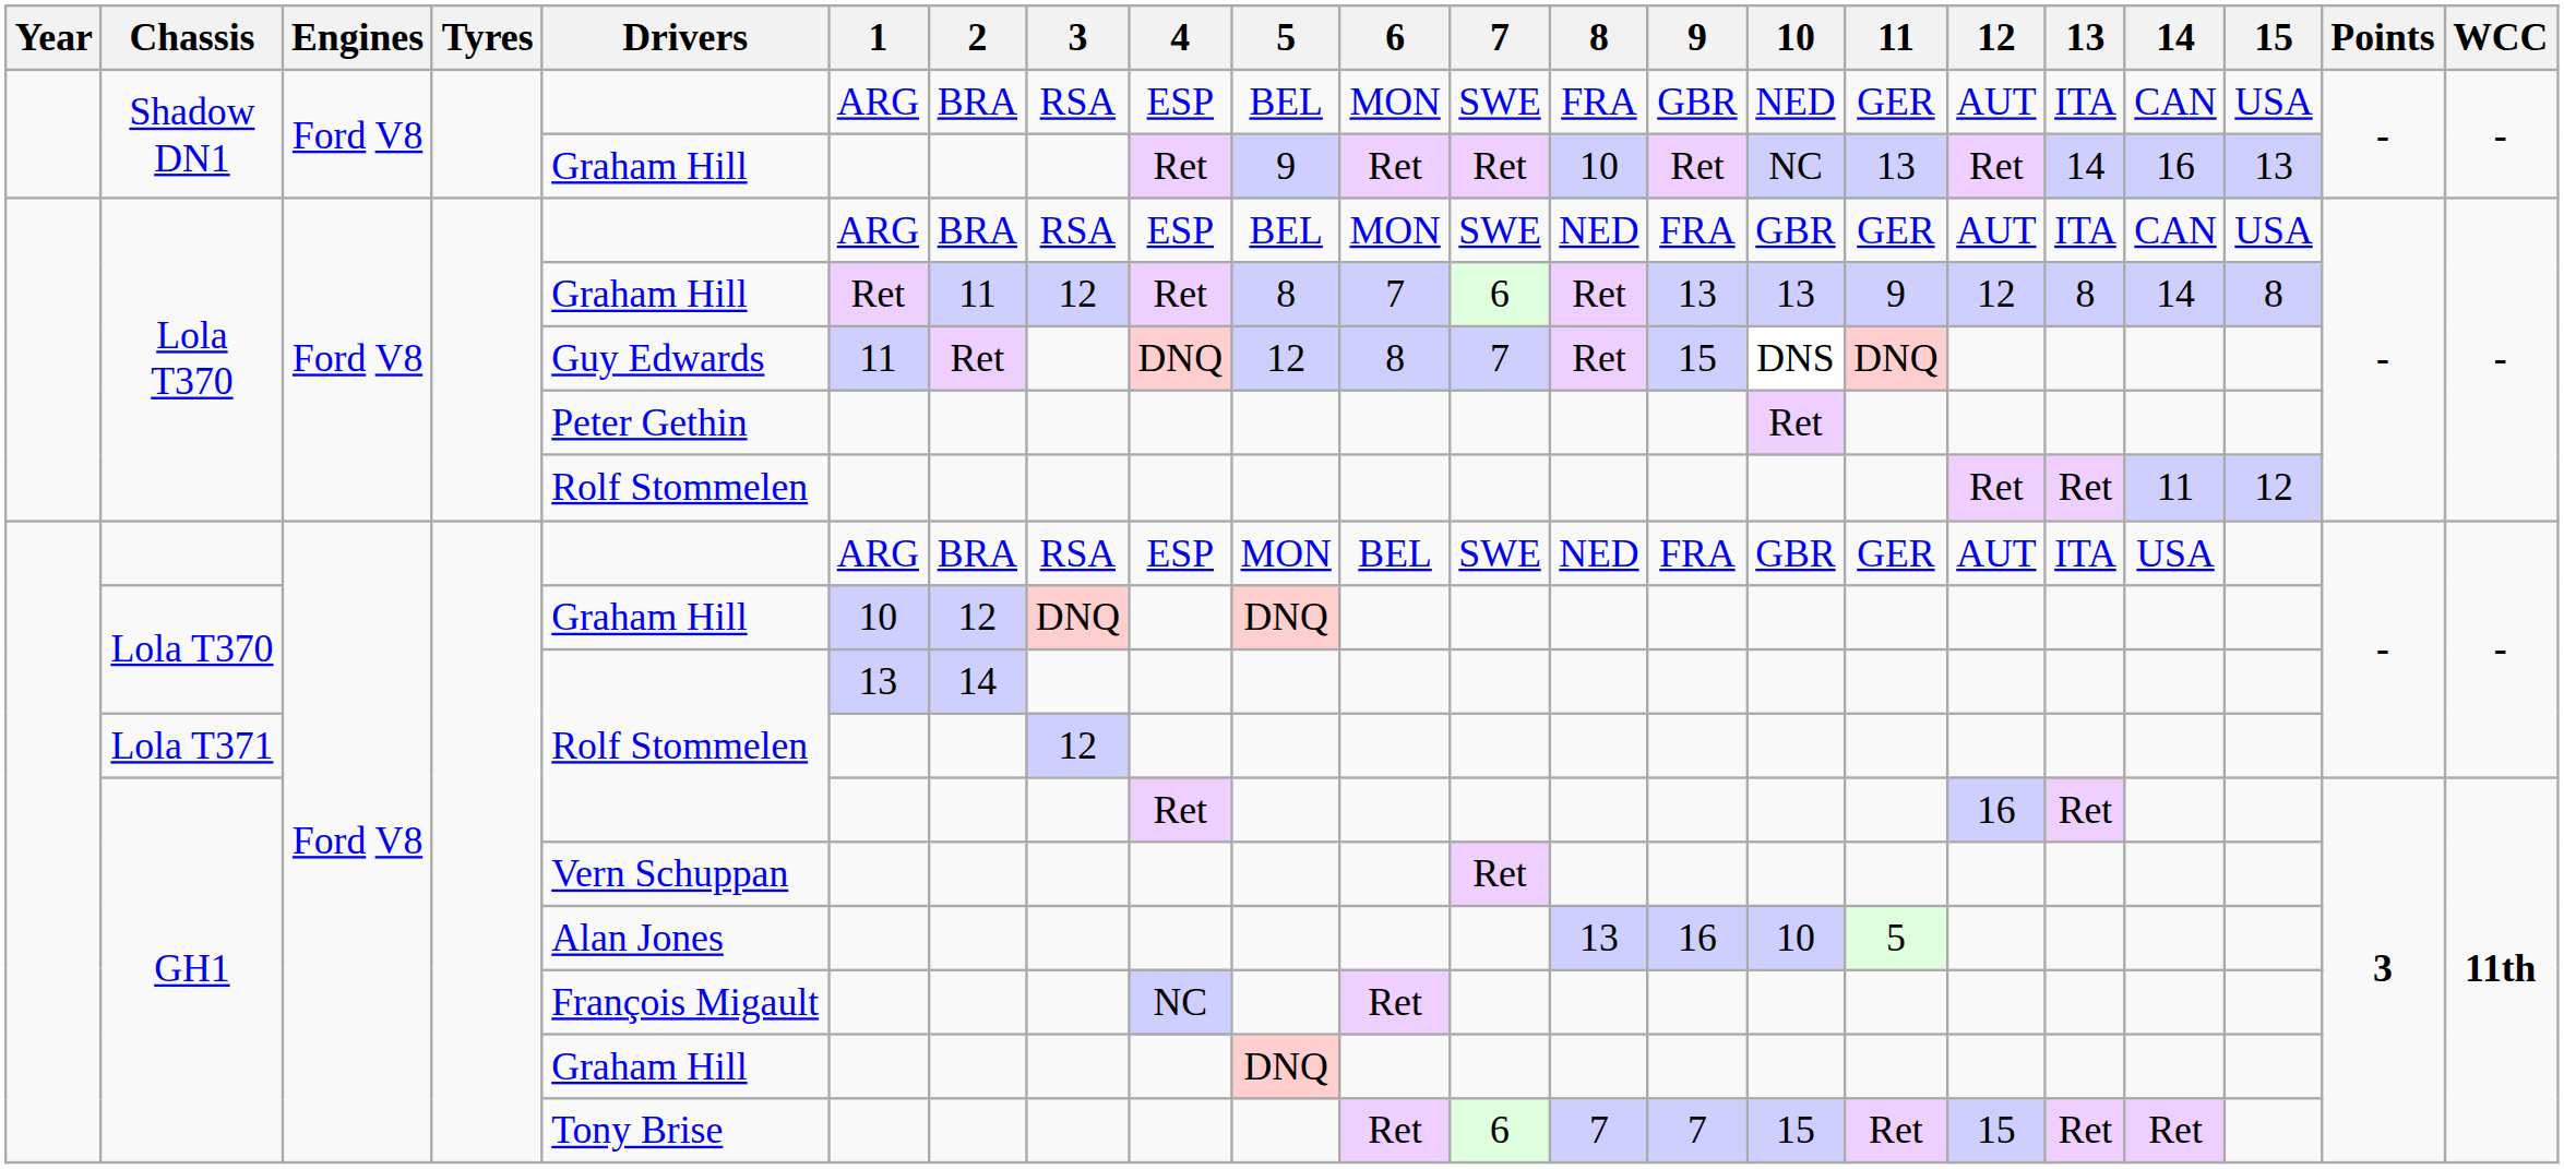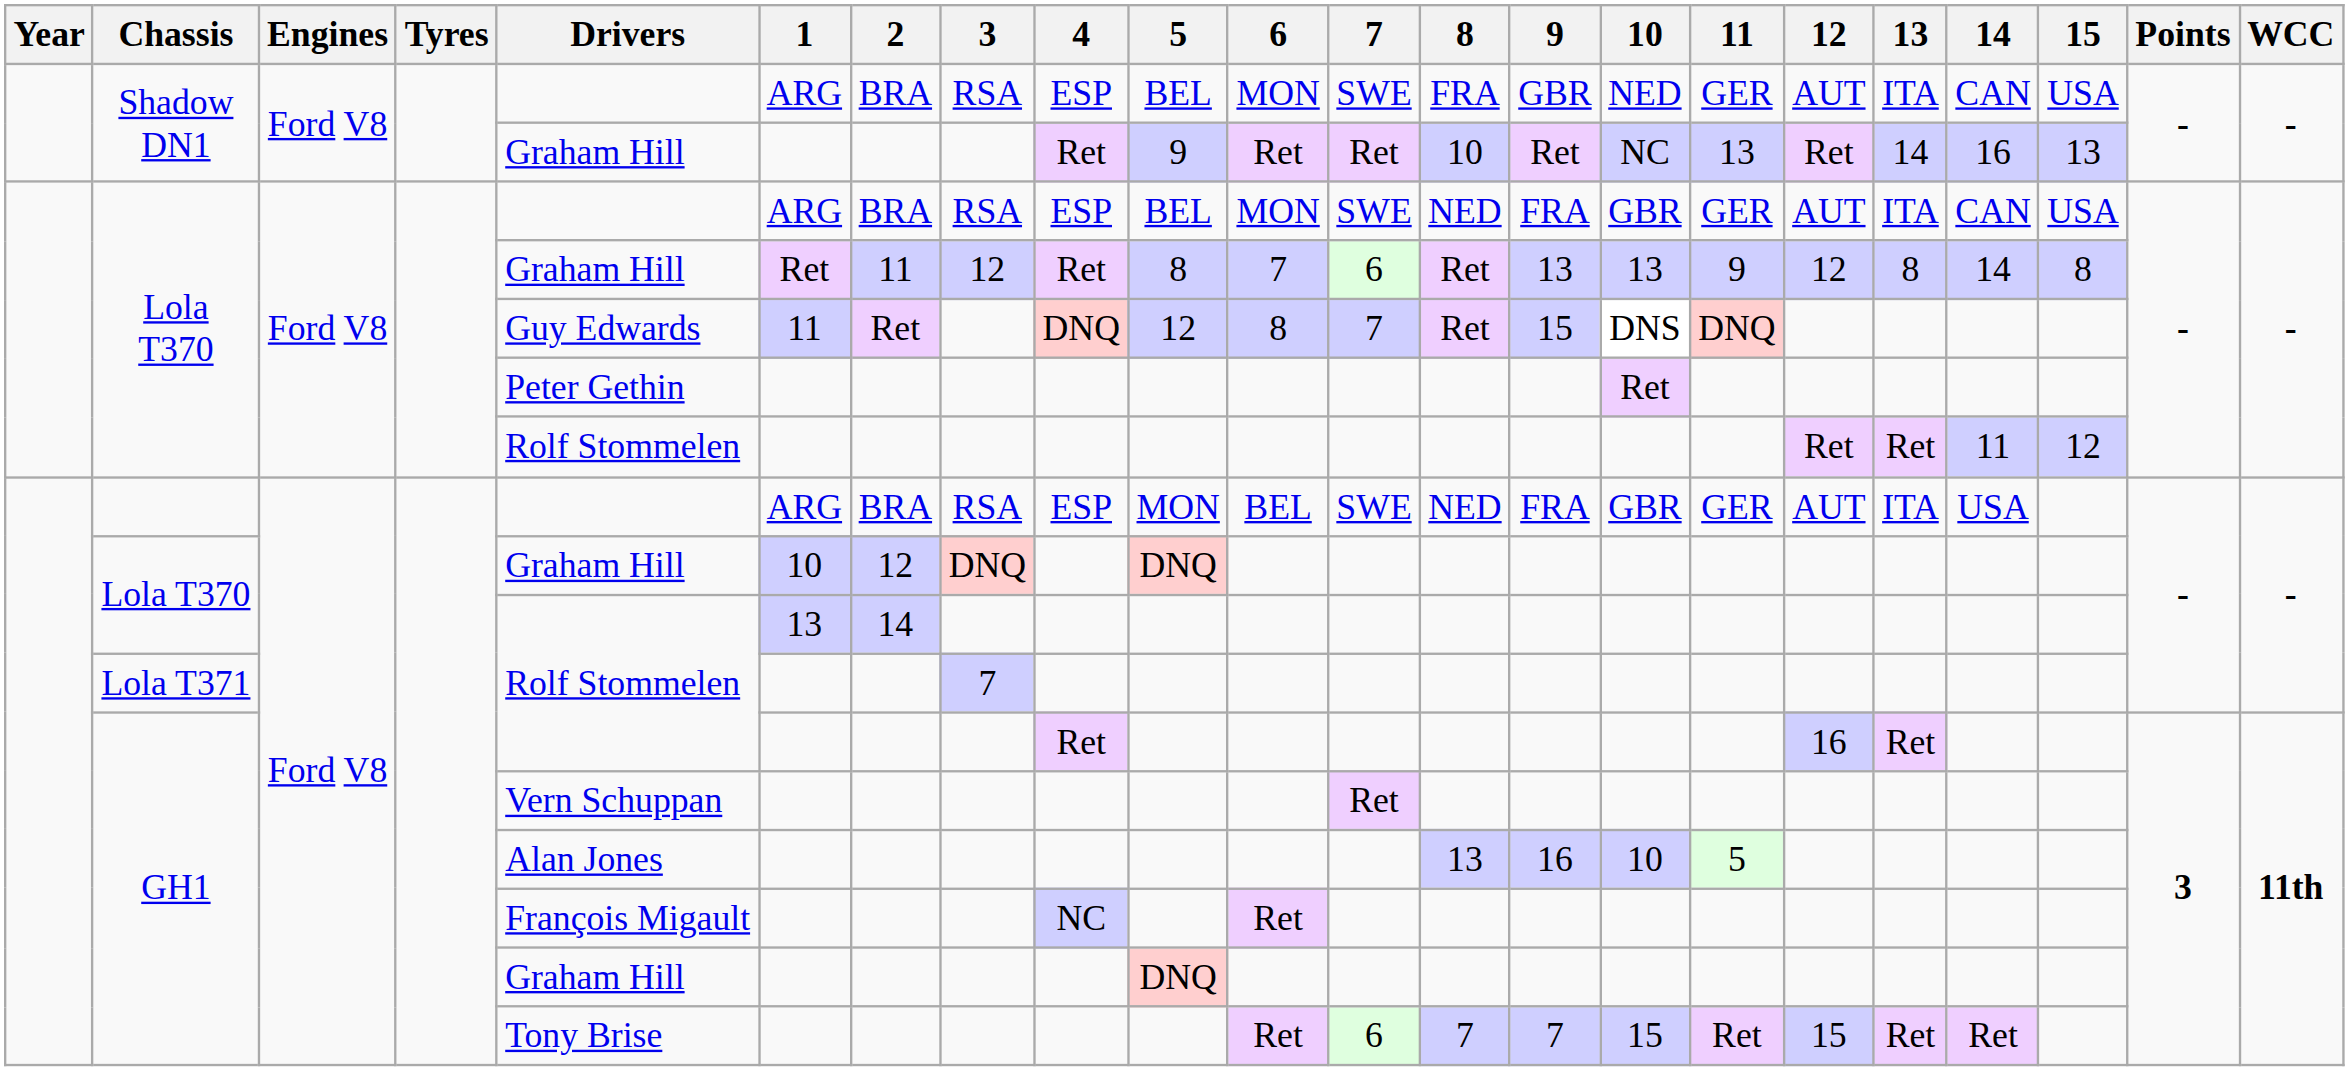Lola T371 | 3: 12 -> 7
